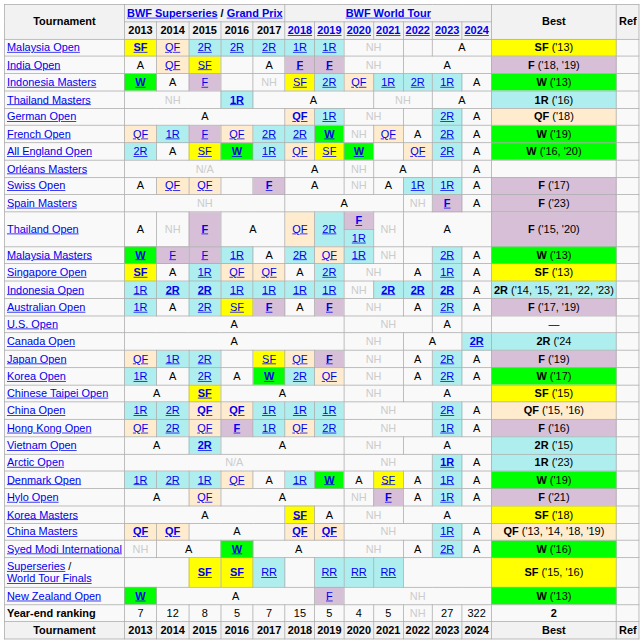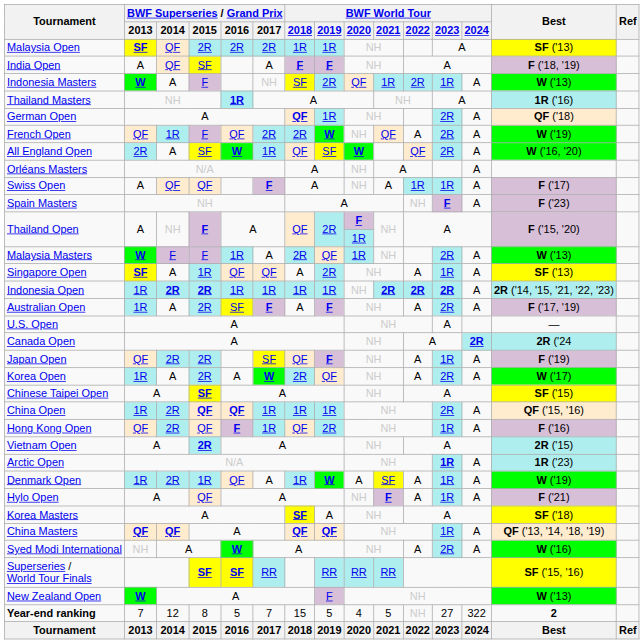Japan Open | BWF Superseries / Grand Prix / 2014: 1R -> 2R
Japan Open | BWF World Tour / 2023: 2R -> 1R
